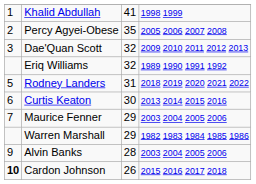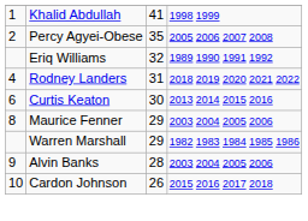- row: 3 | Dae'Quan Scott | 32 | 2009 2010 2011 2012 2013
Rodney Landers | column 1: 5 -> 4
Maurice Fenner | column 1: 7 -> 8
Cardon Johnson | column 1: bold -> normal
